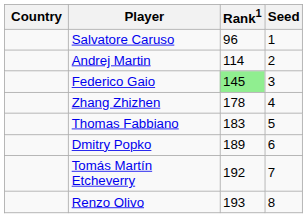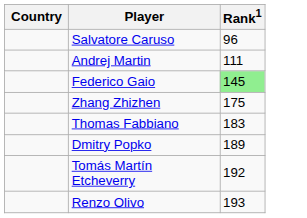- column: Seed | 1 | 2 | 3 | 4 | 5 | 6 | 7 | 8
Andrej Martin | Rank1: 114 -> 111
Zhang Zhizhen | Rank1: 178 -> 175
